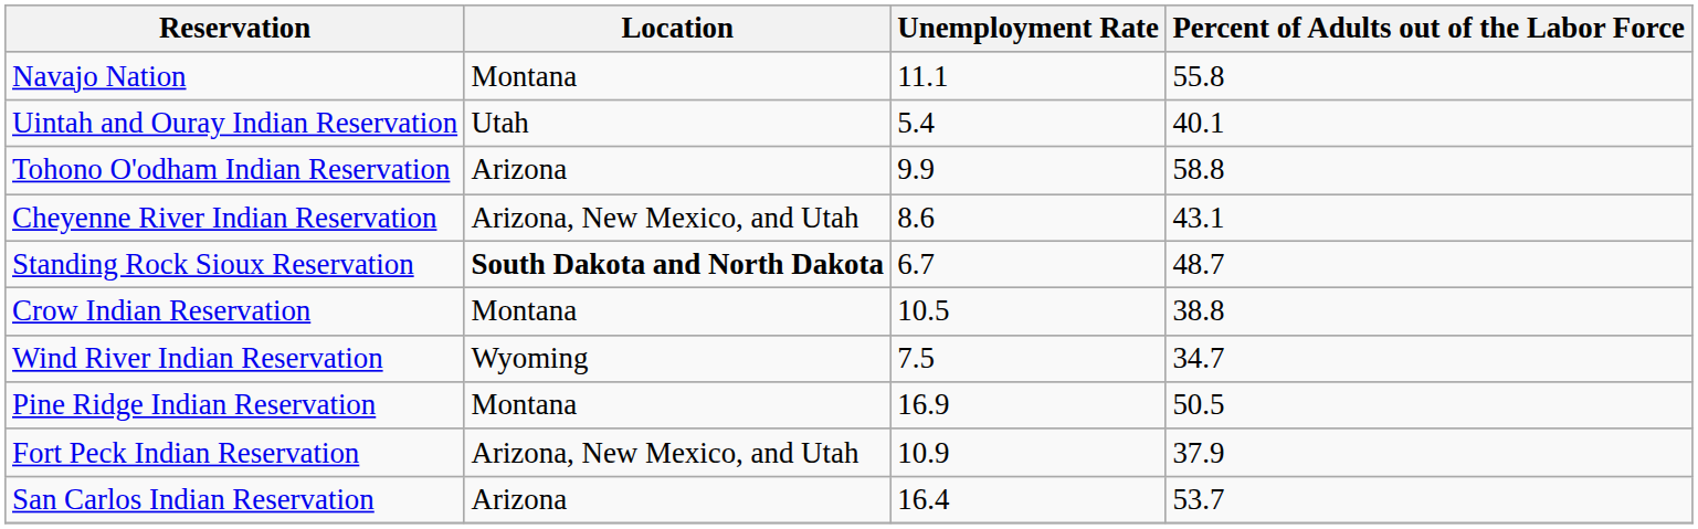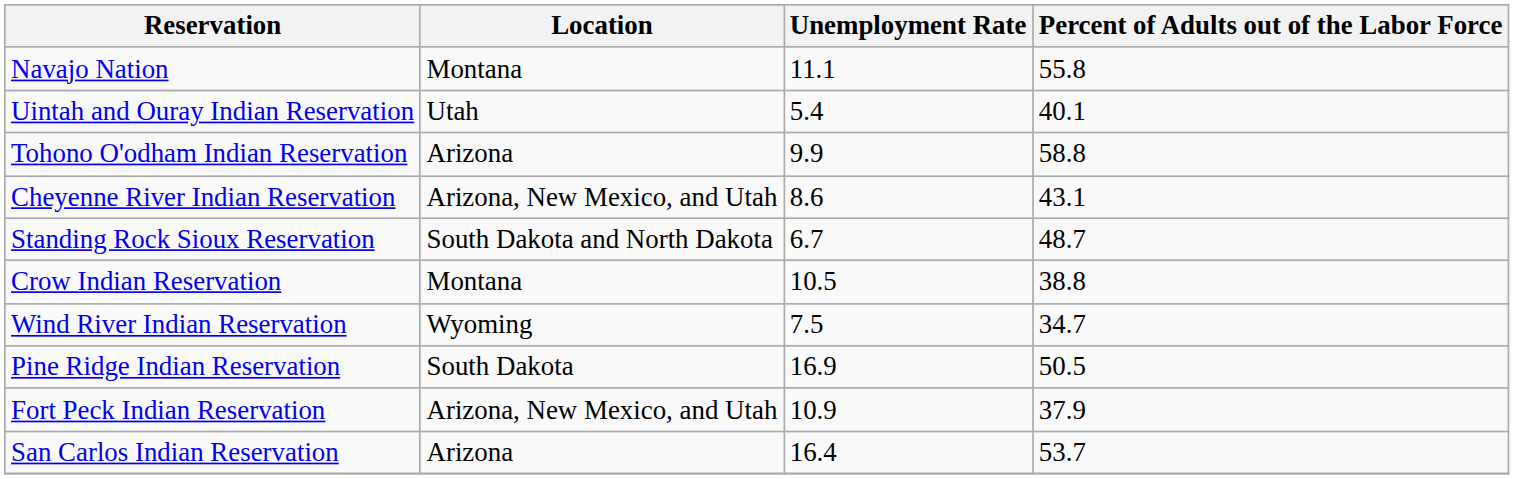Standing Rock Sioux Reservation | Location: bold -> normal
Pine Ridge Indian Reservation | Location: Montana -> South Dakota
